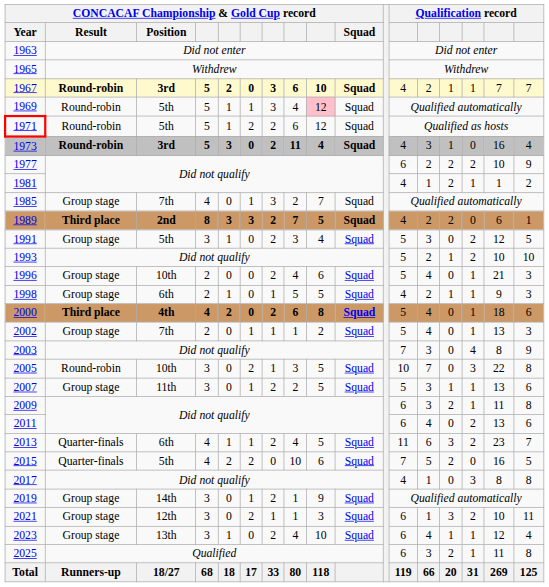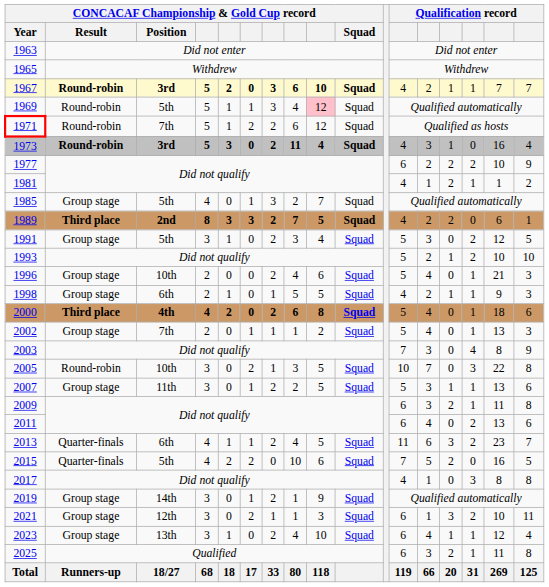1971 | CONCACAF Championship & Gold Cup record / Position: 5th -> 7th
1985 | CONCACAF Championship & Gold Cup record / Position: 7th -> 5th
